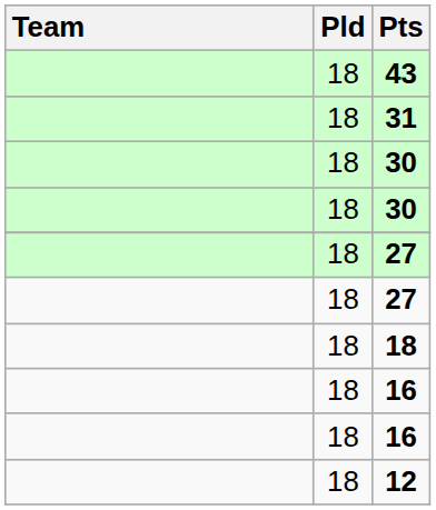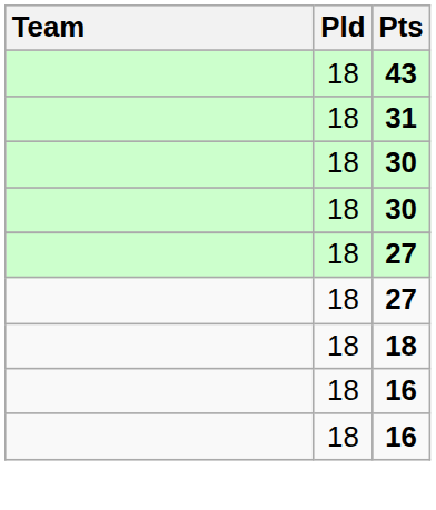- row: 18 | 12
